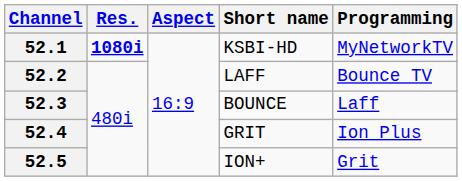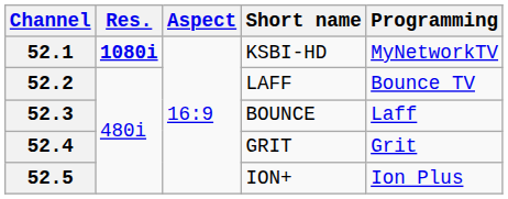52.4 | Programming: Ion Plus -> Grit
52.5 | Programming: Grit -> Ion Plus
